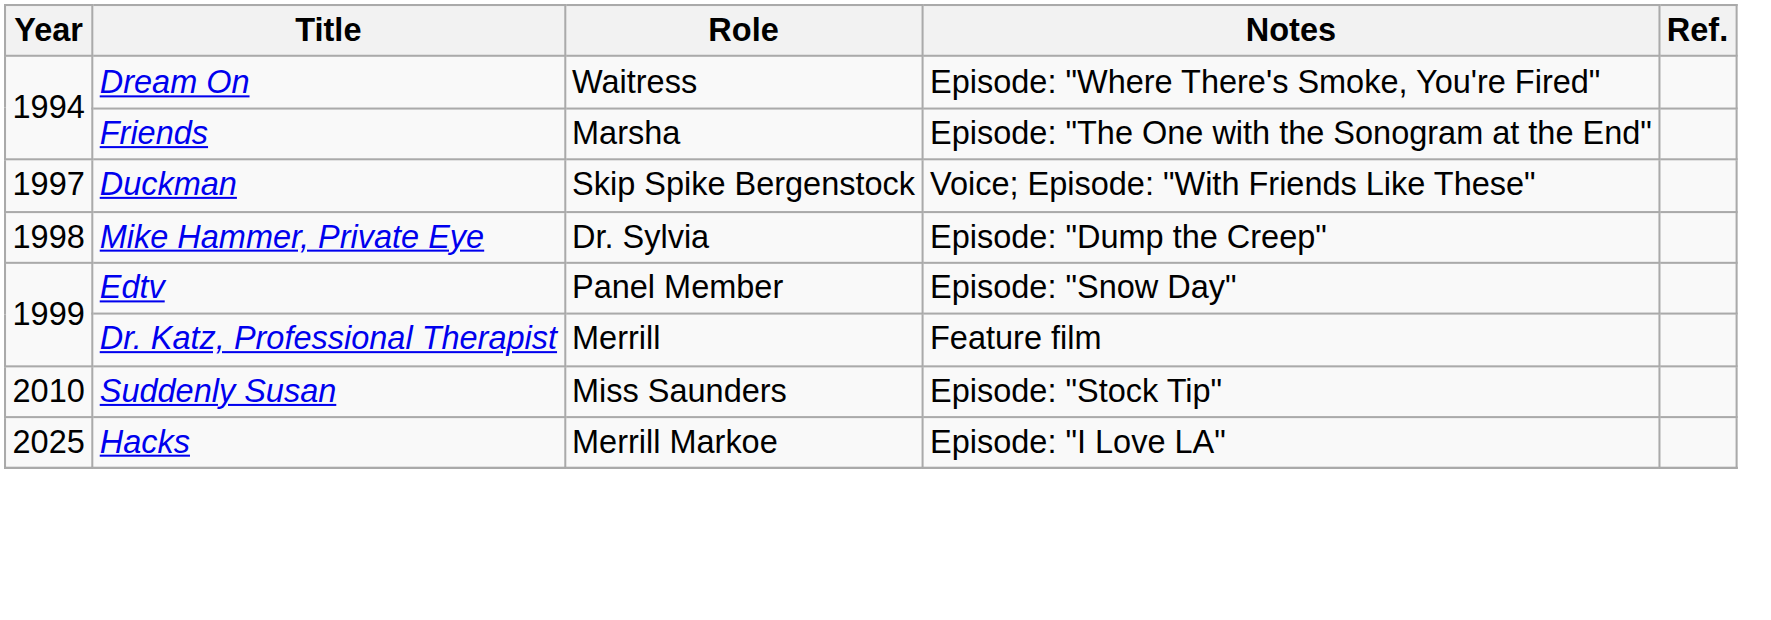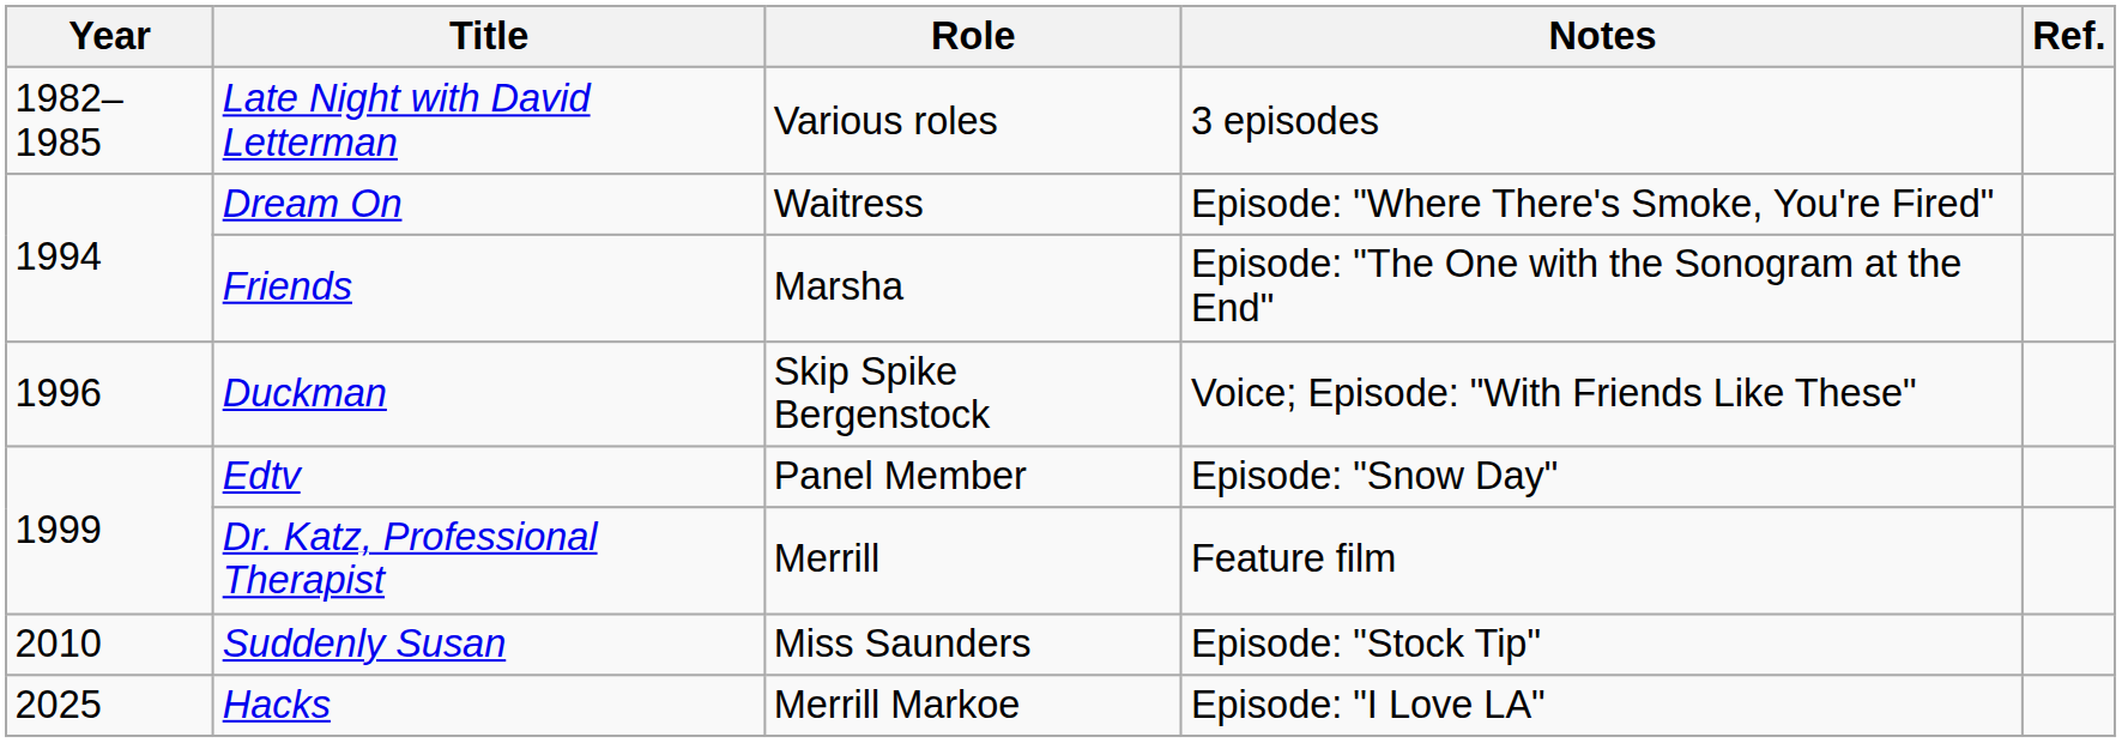+ row: 1982–1985 | Late Night with David Letterman | Various roles | 3 episodes
Duckman | Year: 1997 -> 1996
- row: 1998 | Mike Hammer, Private Eye | Dr. Sylvia | Episode: "Dump the Creep"
